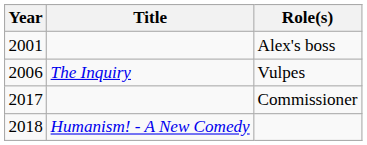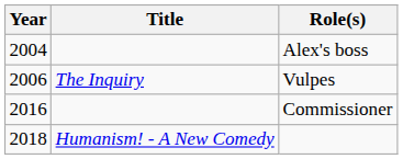Alex's boss | Year: 2001 -> 2004
Commissioner | Year: 2017 -> 2016
